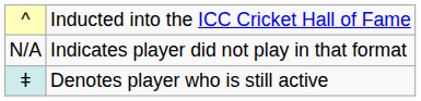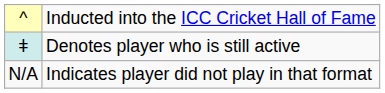rows swapped: ǂ <-> N/A
